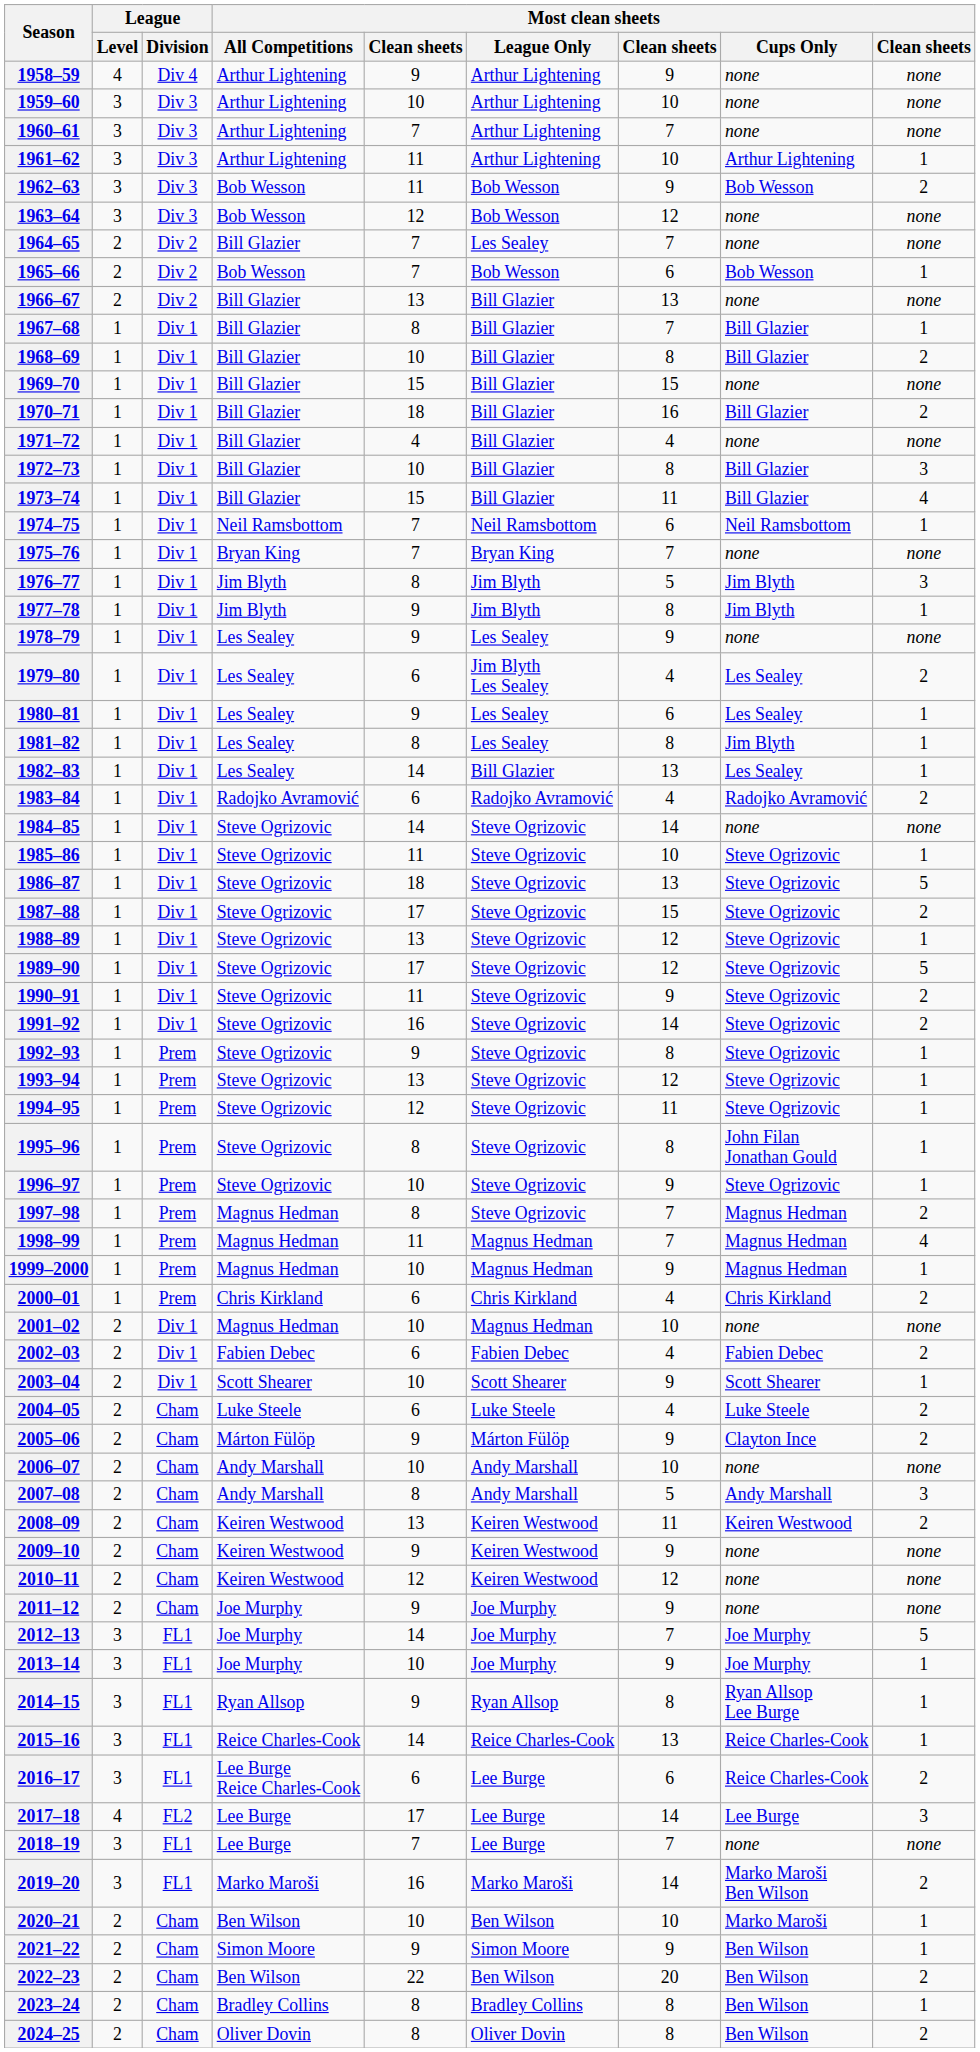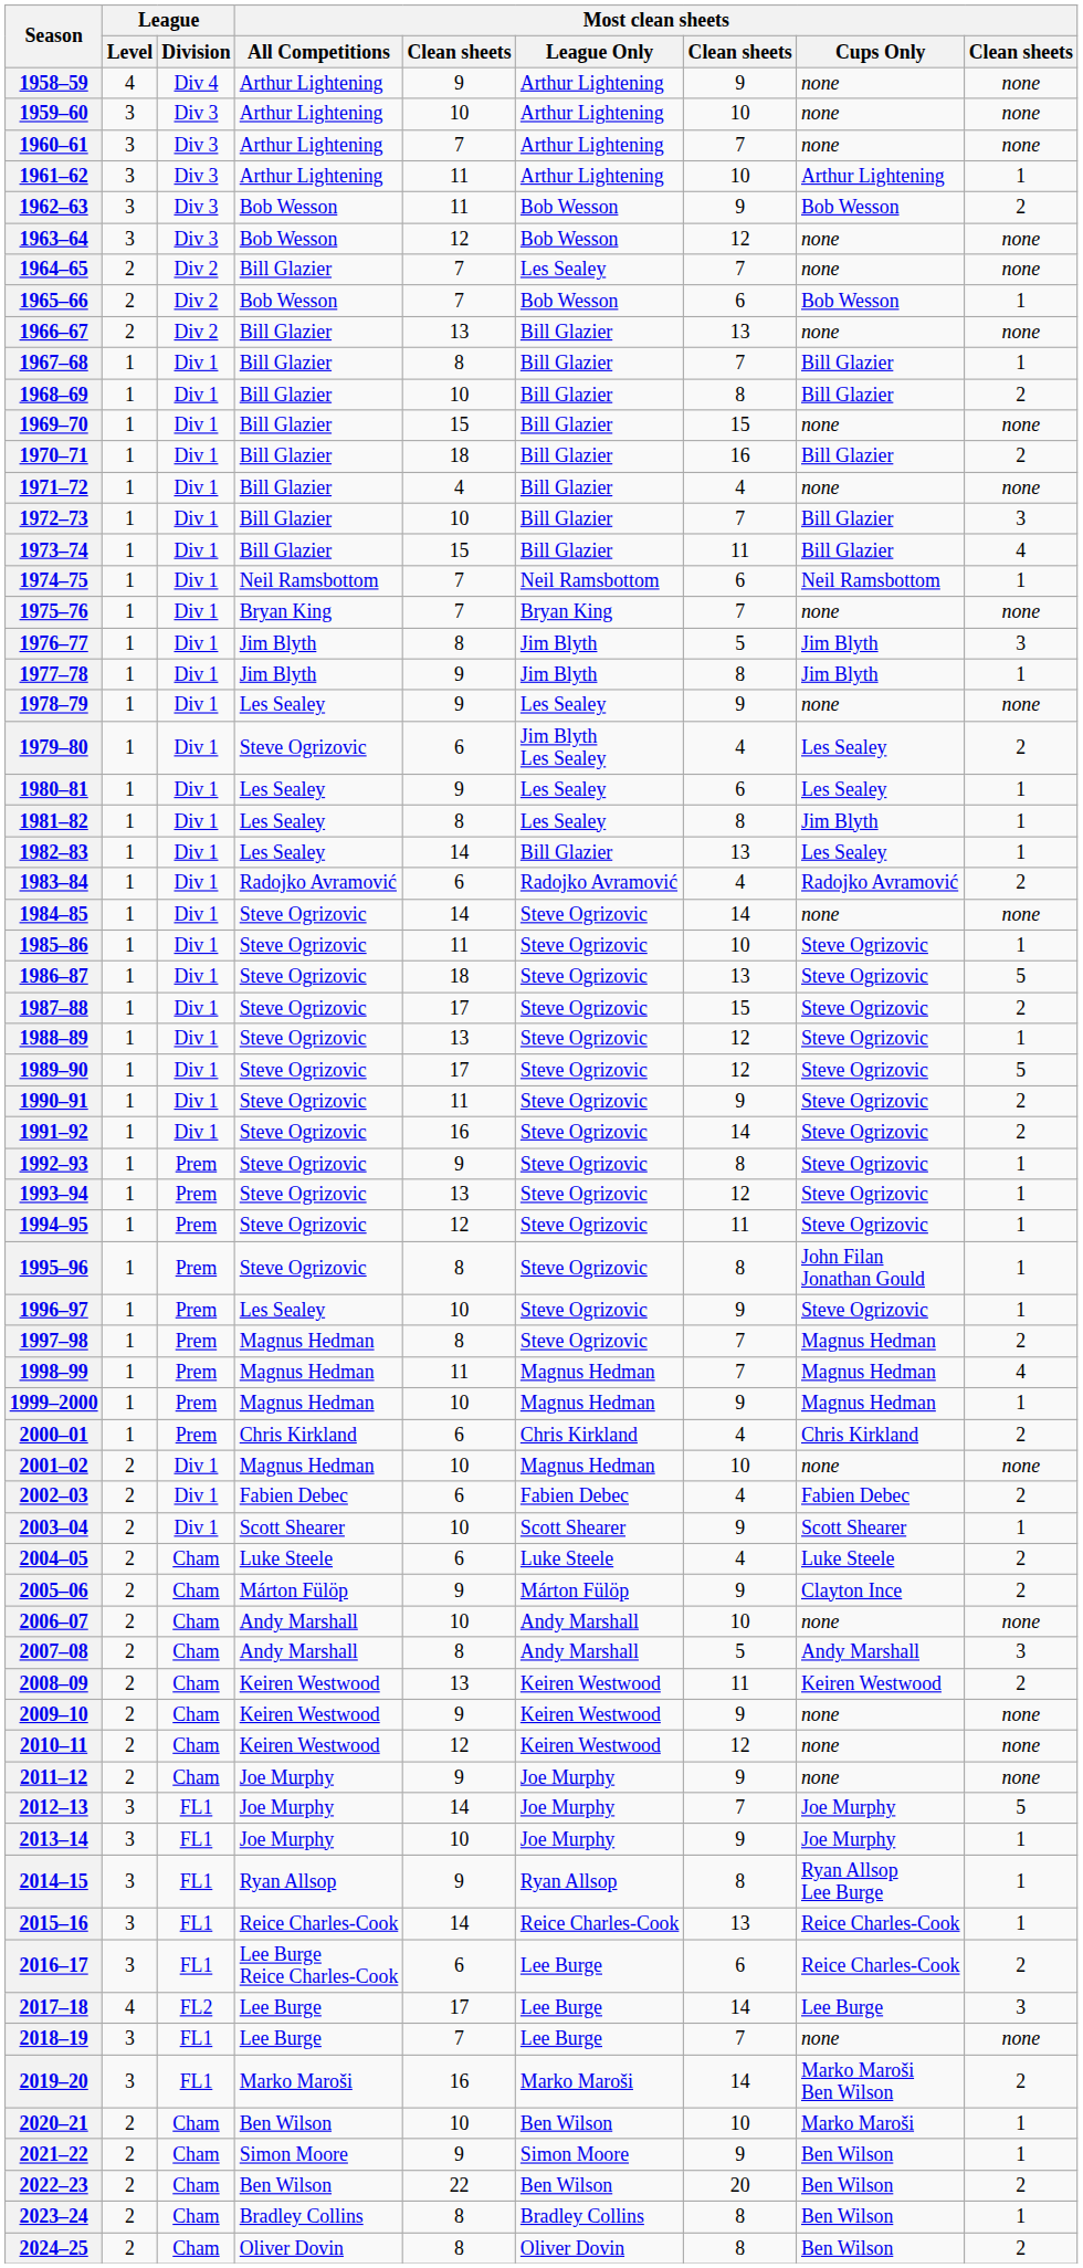1972–73 | column 7: 8 -> 7
1979–80 | Most clean sheets / All Competitions: Les Sealey -> Steve Ogrizovic
1996–97 | Most clean sheets / All Competitions: Steve Ogrizovic -> Les Sealey
